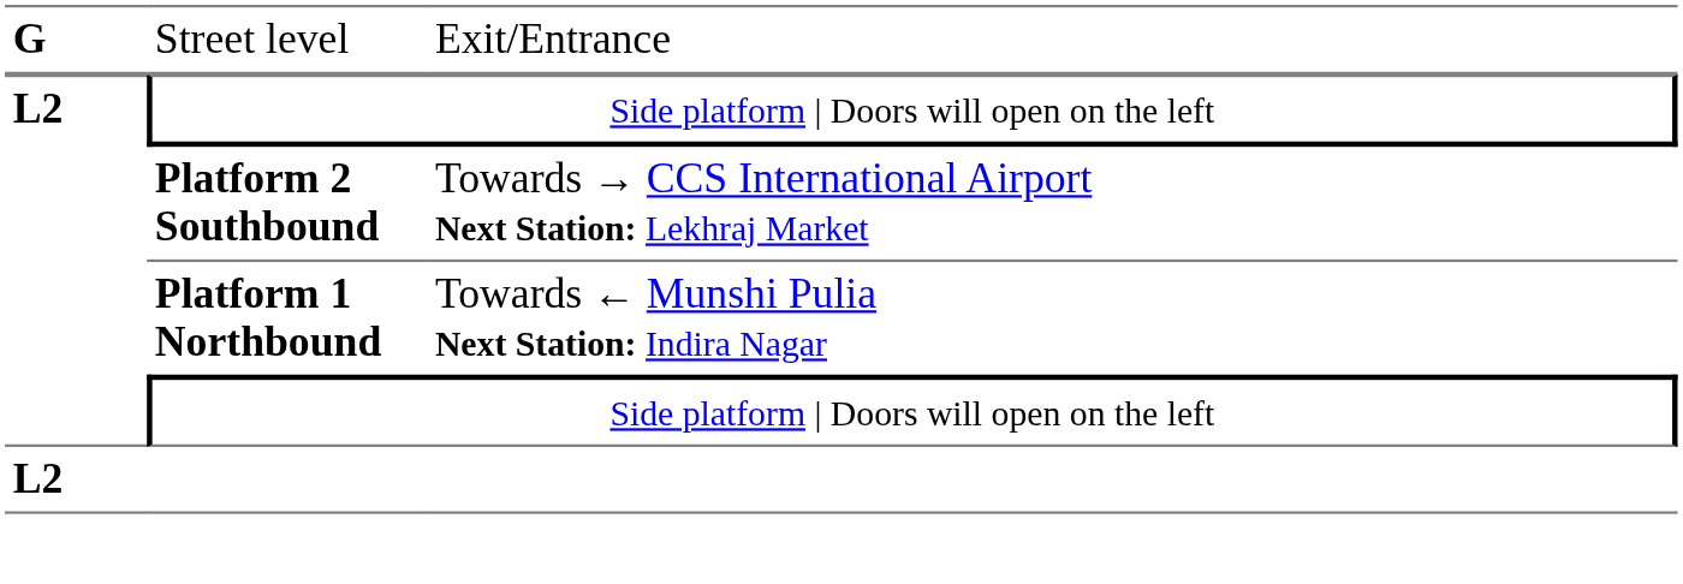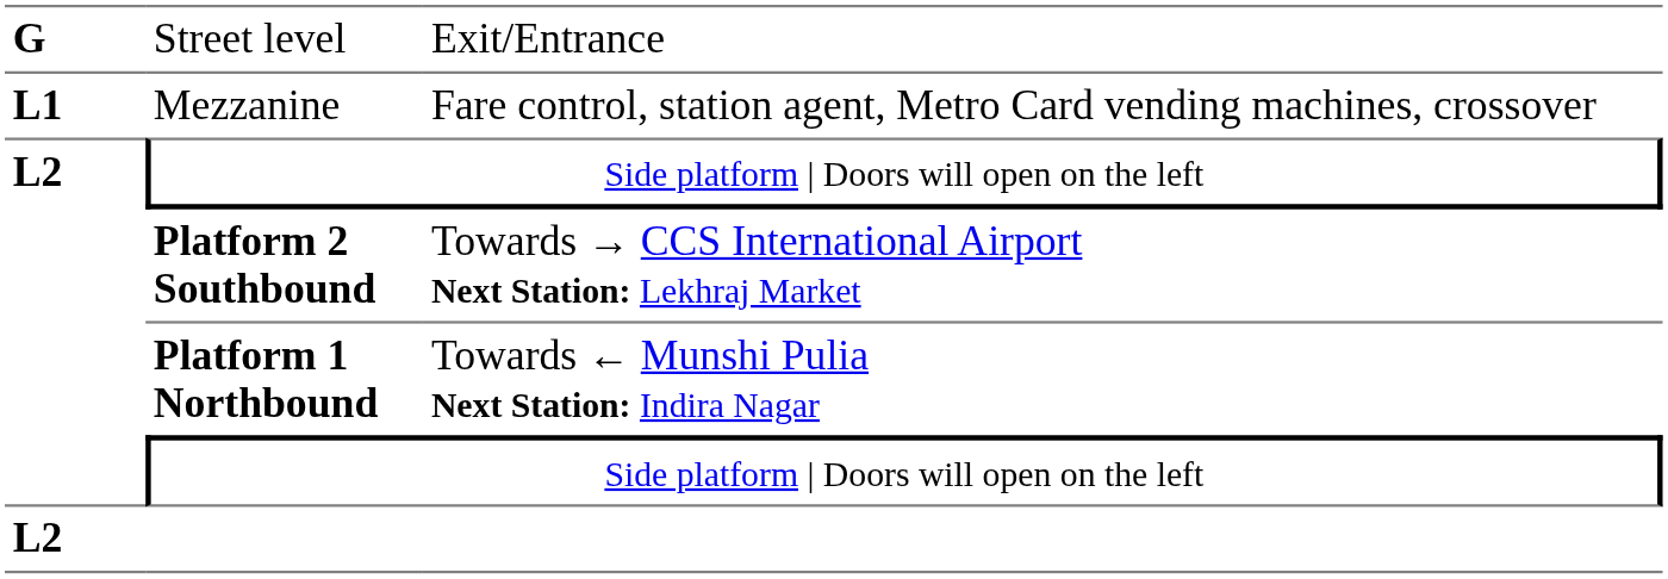+ row: L1 | Mezzanine | Fare control, station agent, Metro Card vending machines, crossover
